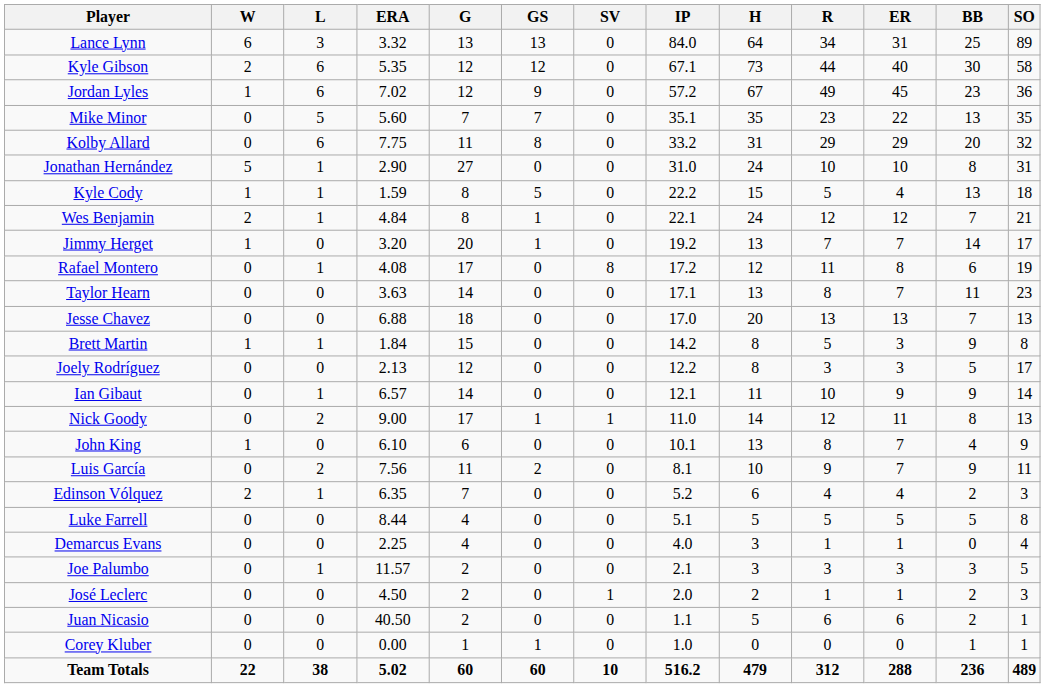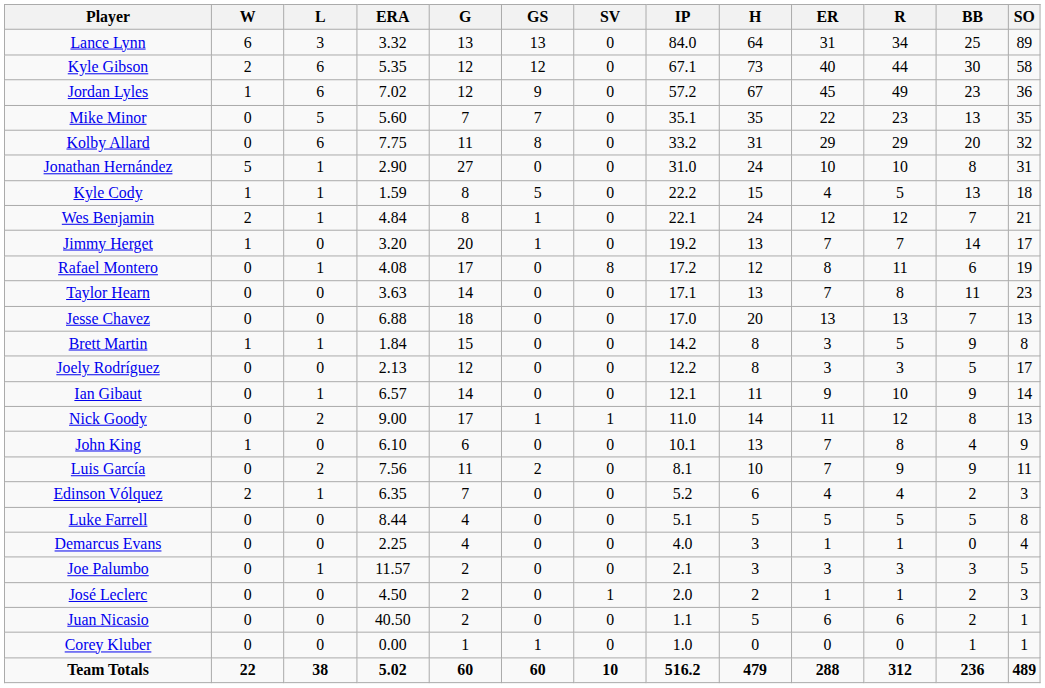columns swapped: R <-> ER
